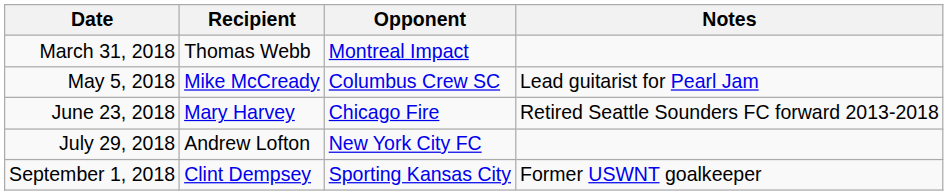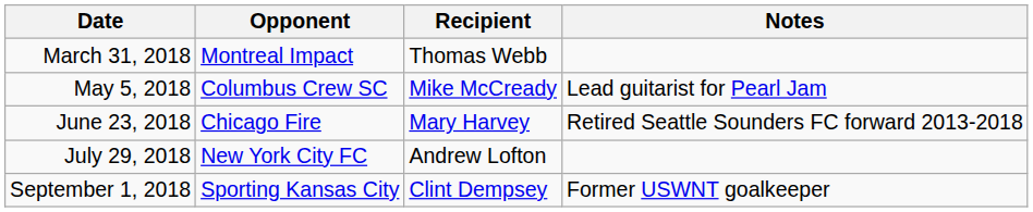columns swapped: Opponent <-> Recipient
